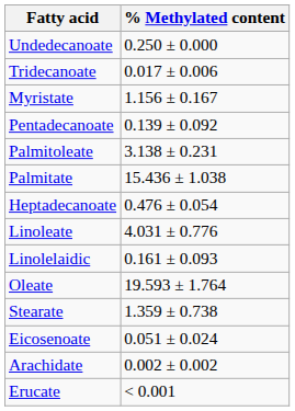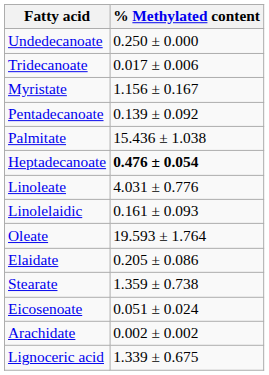- row: Palmitoleate | 3.138 ± 0.231
Heptadecanoate | % Methylated content: normal -> bold
+ row: Elaidate | 0.205 ± 0.086
- row: Erucate | < 0.001
+ row: Lignoceric acid | 1.339 ± 0.675
